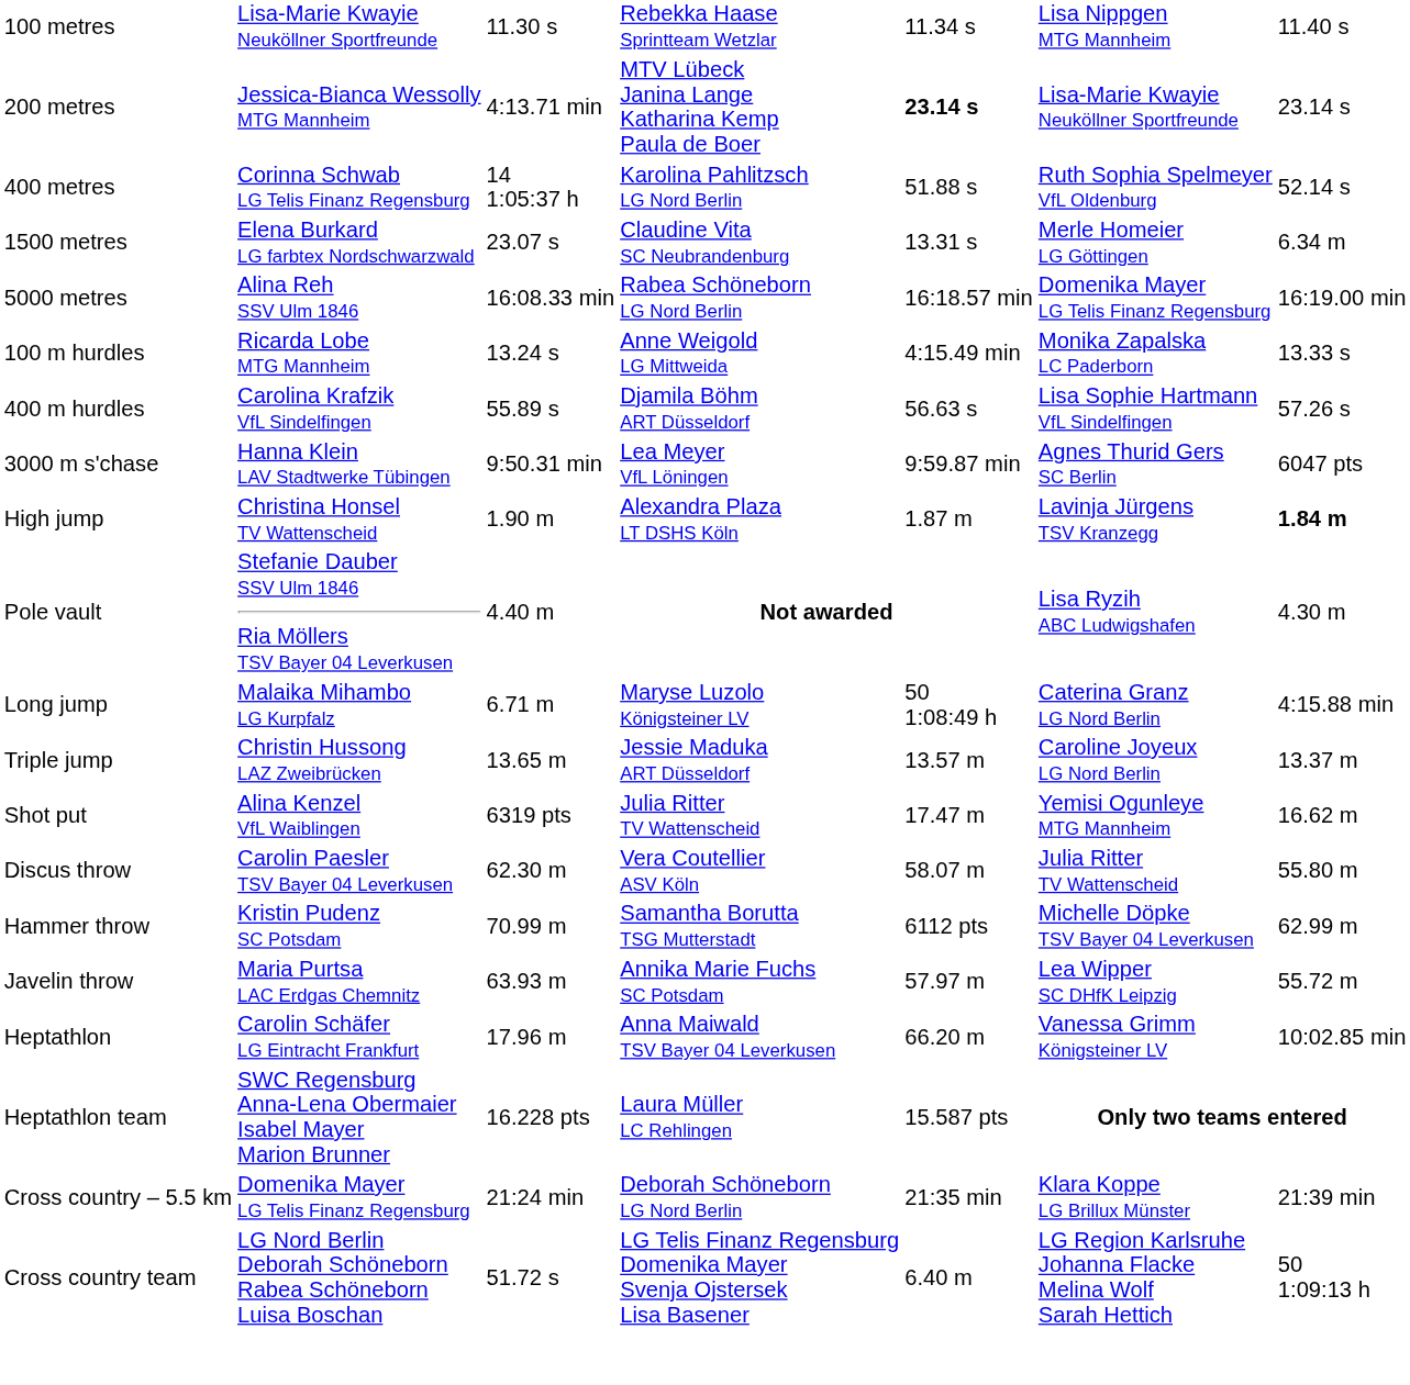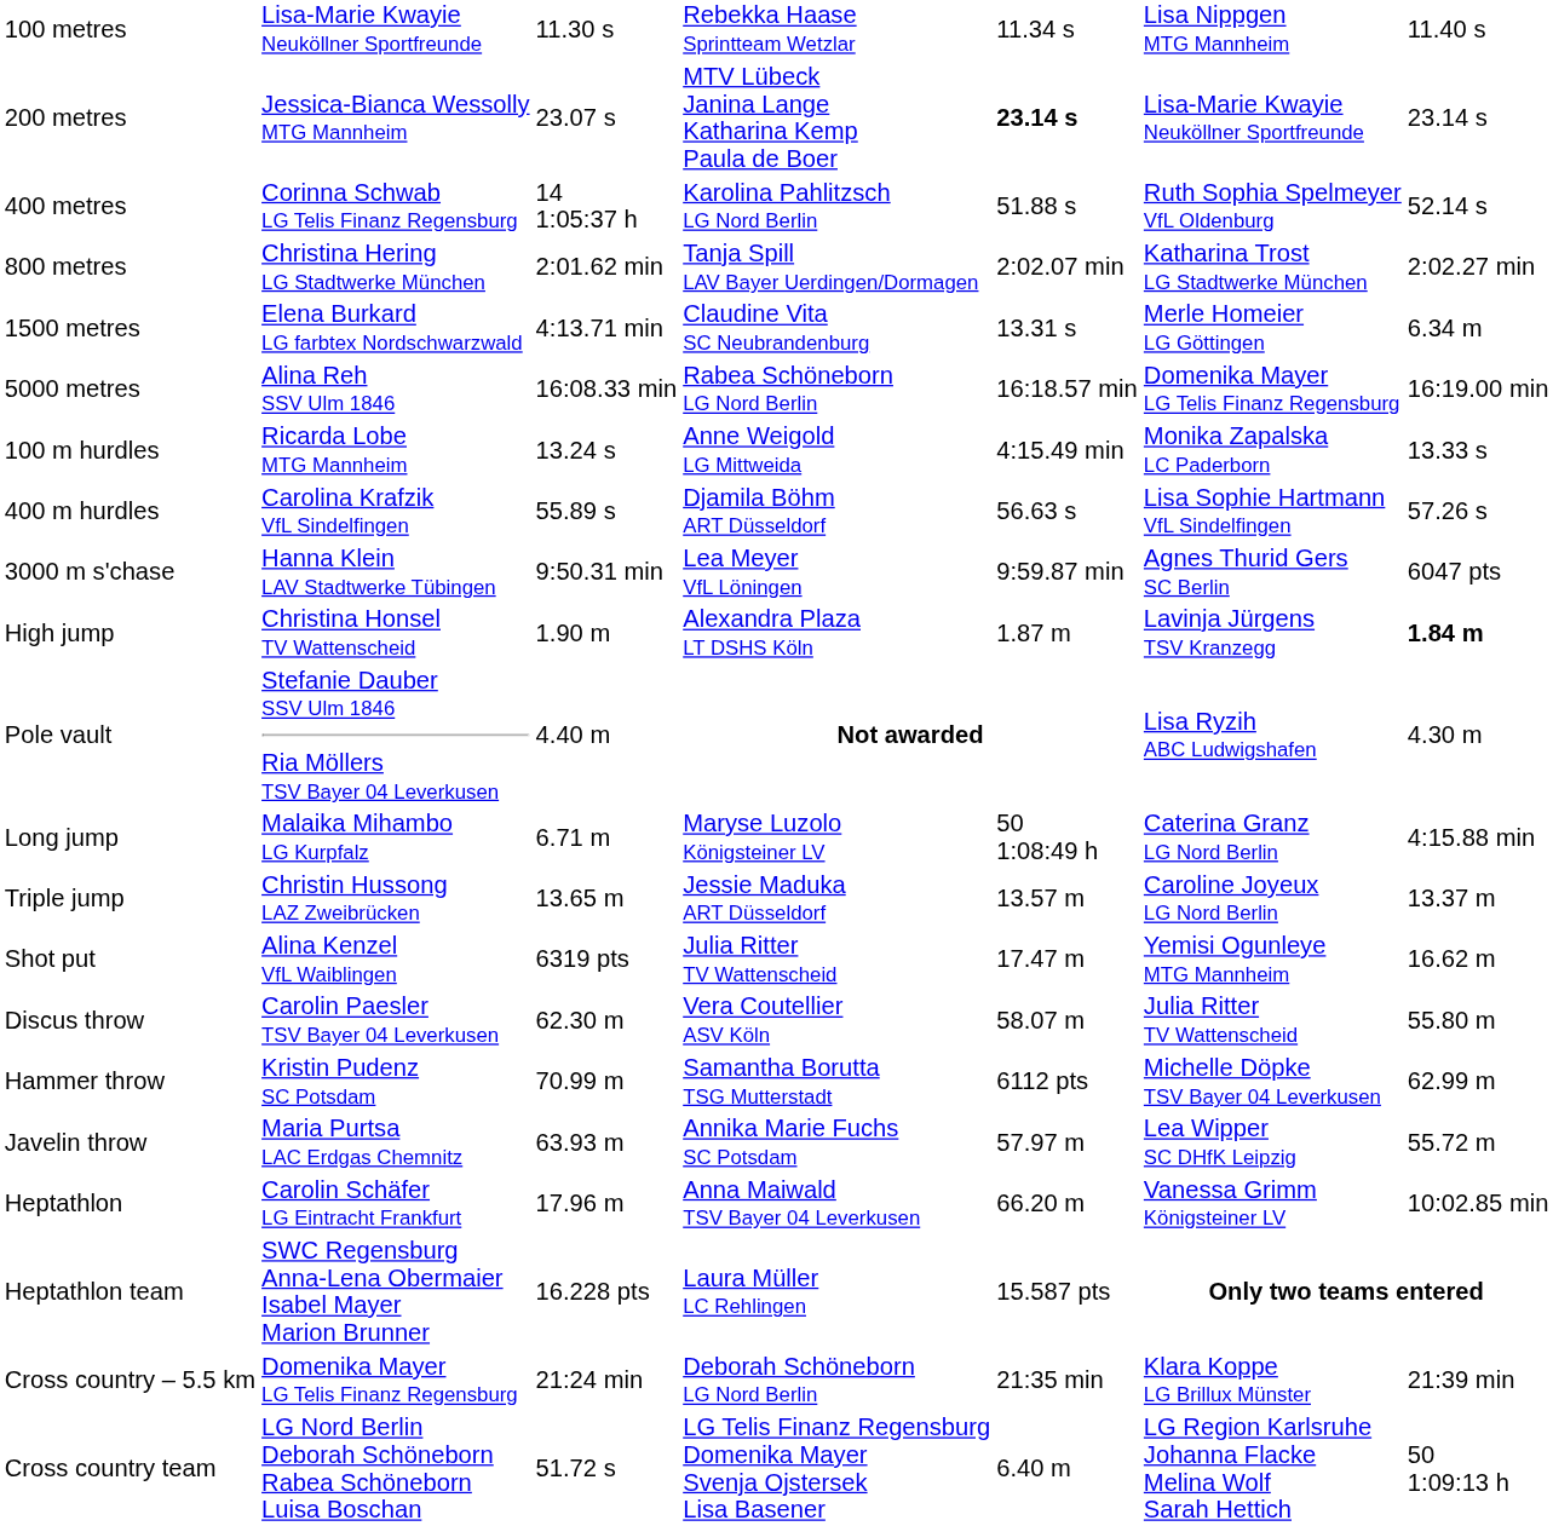200 metres | column 3: 4:13.71 min -> 23.07 s
+ row: 800 metres | Christina Hering LG Stadtwerke München | 2:01.62 min | Tanja Spill LAV Bayer Uerdingen/Dormagen | 2:02.07 min | Katharina Trost LG Stadtwerke München | 2:02.27 min
1500 metres | column 3: 23.07 s -> 4:13.71 min
